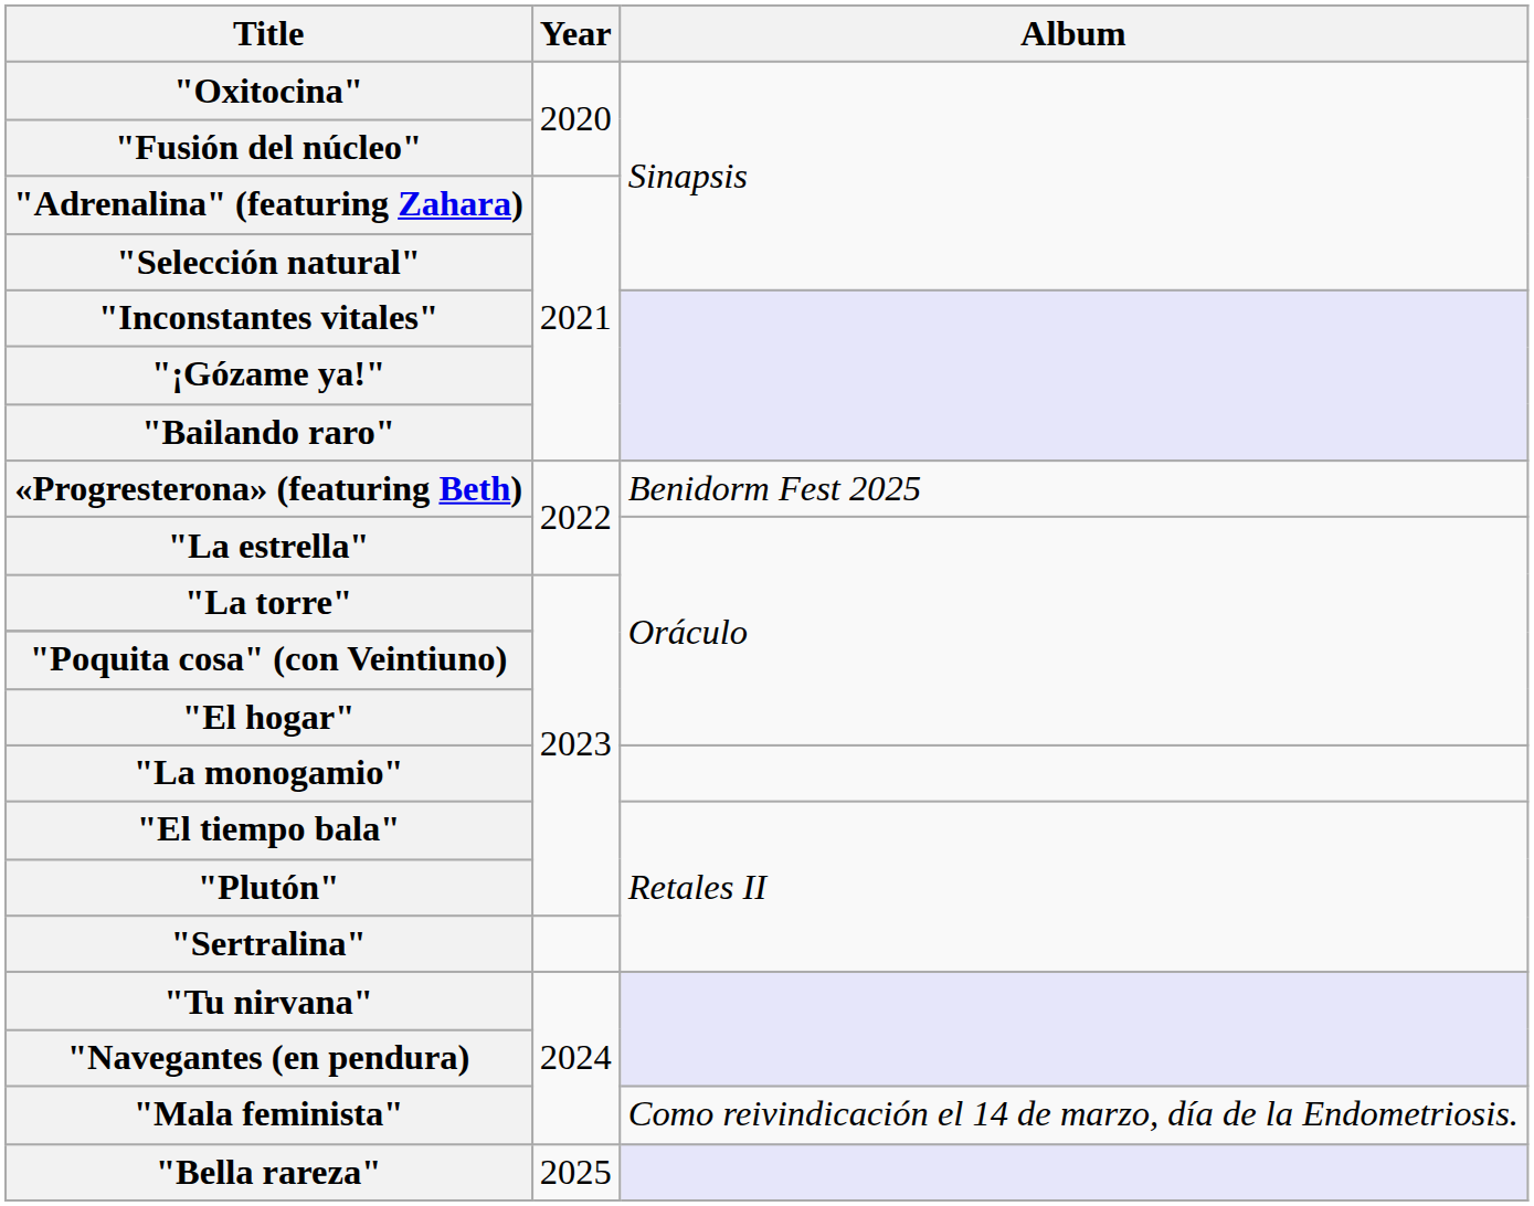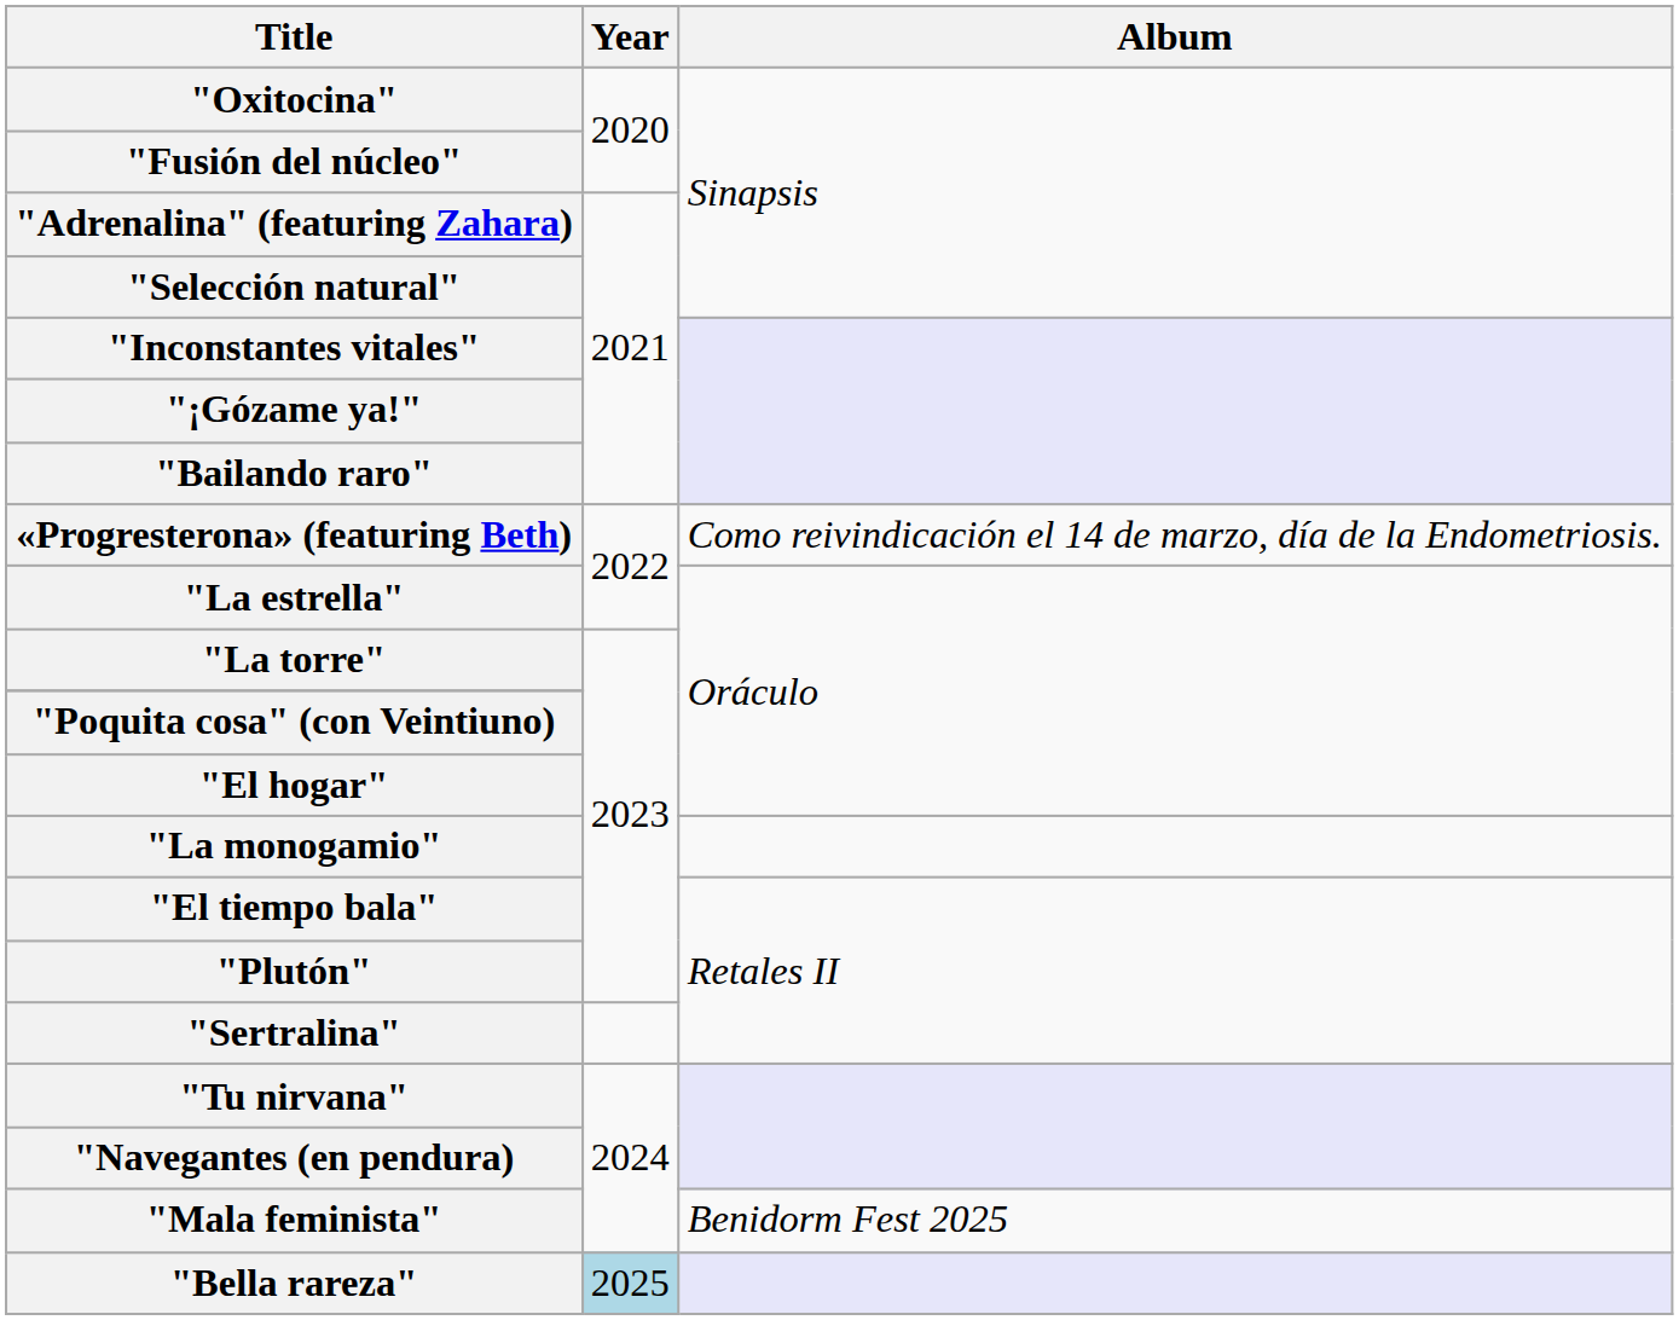«Progresterona» (featuring Beth) | Album: Benidorm Fest 2025 -> Como reivindicación el 14 de marzo, día de la Endometriosis.
"Mala feminista" | Album: Como reivindicación el 14 de marzo, día de la Endometriosis. -> Benidorm Fest 2025
"Bella rareza" | Year: no background -> lightblue background
